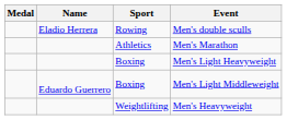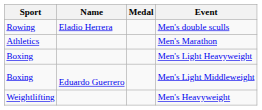columns swapped: Medal <-> Sport
